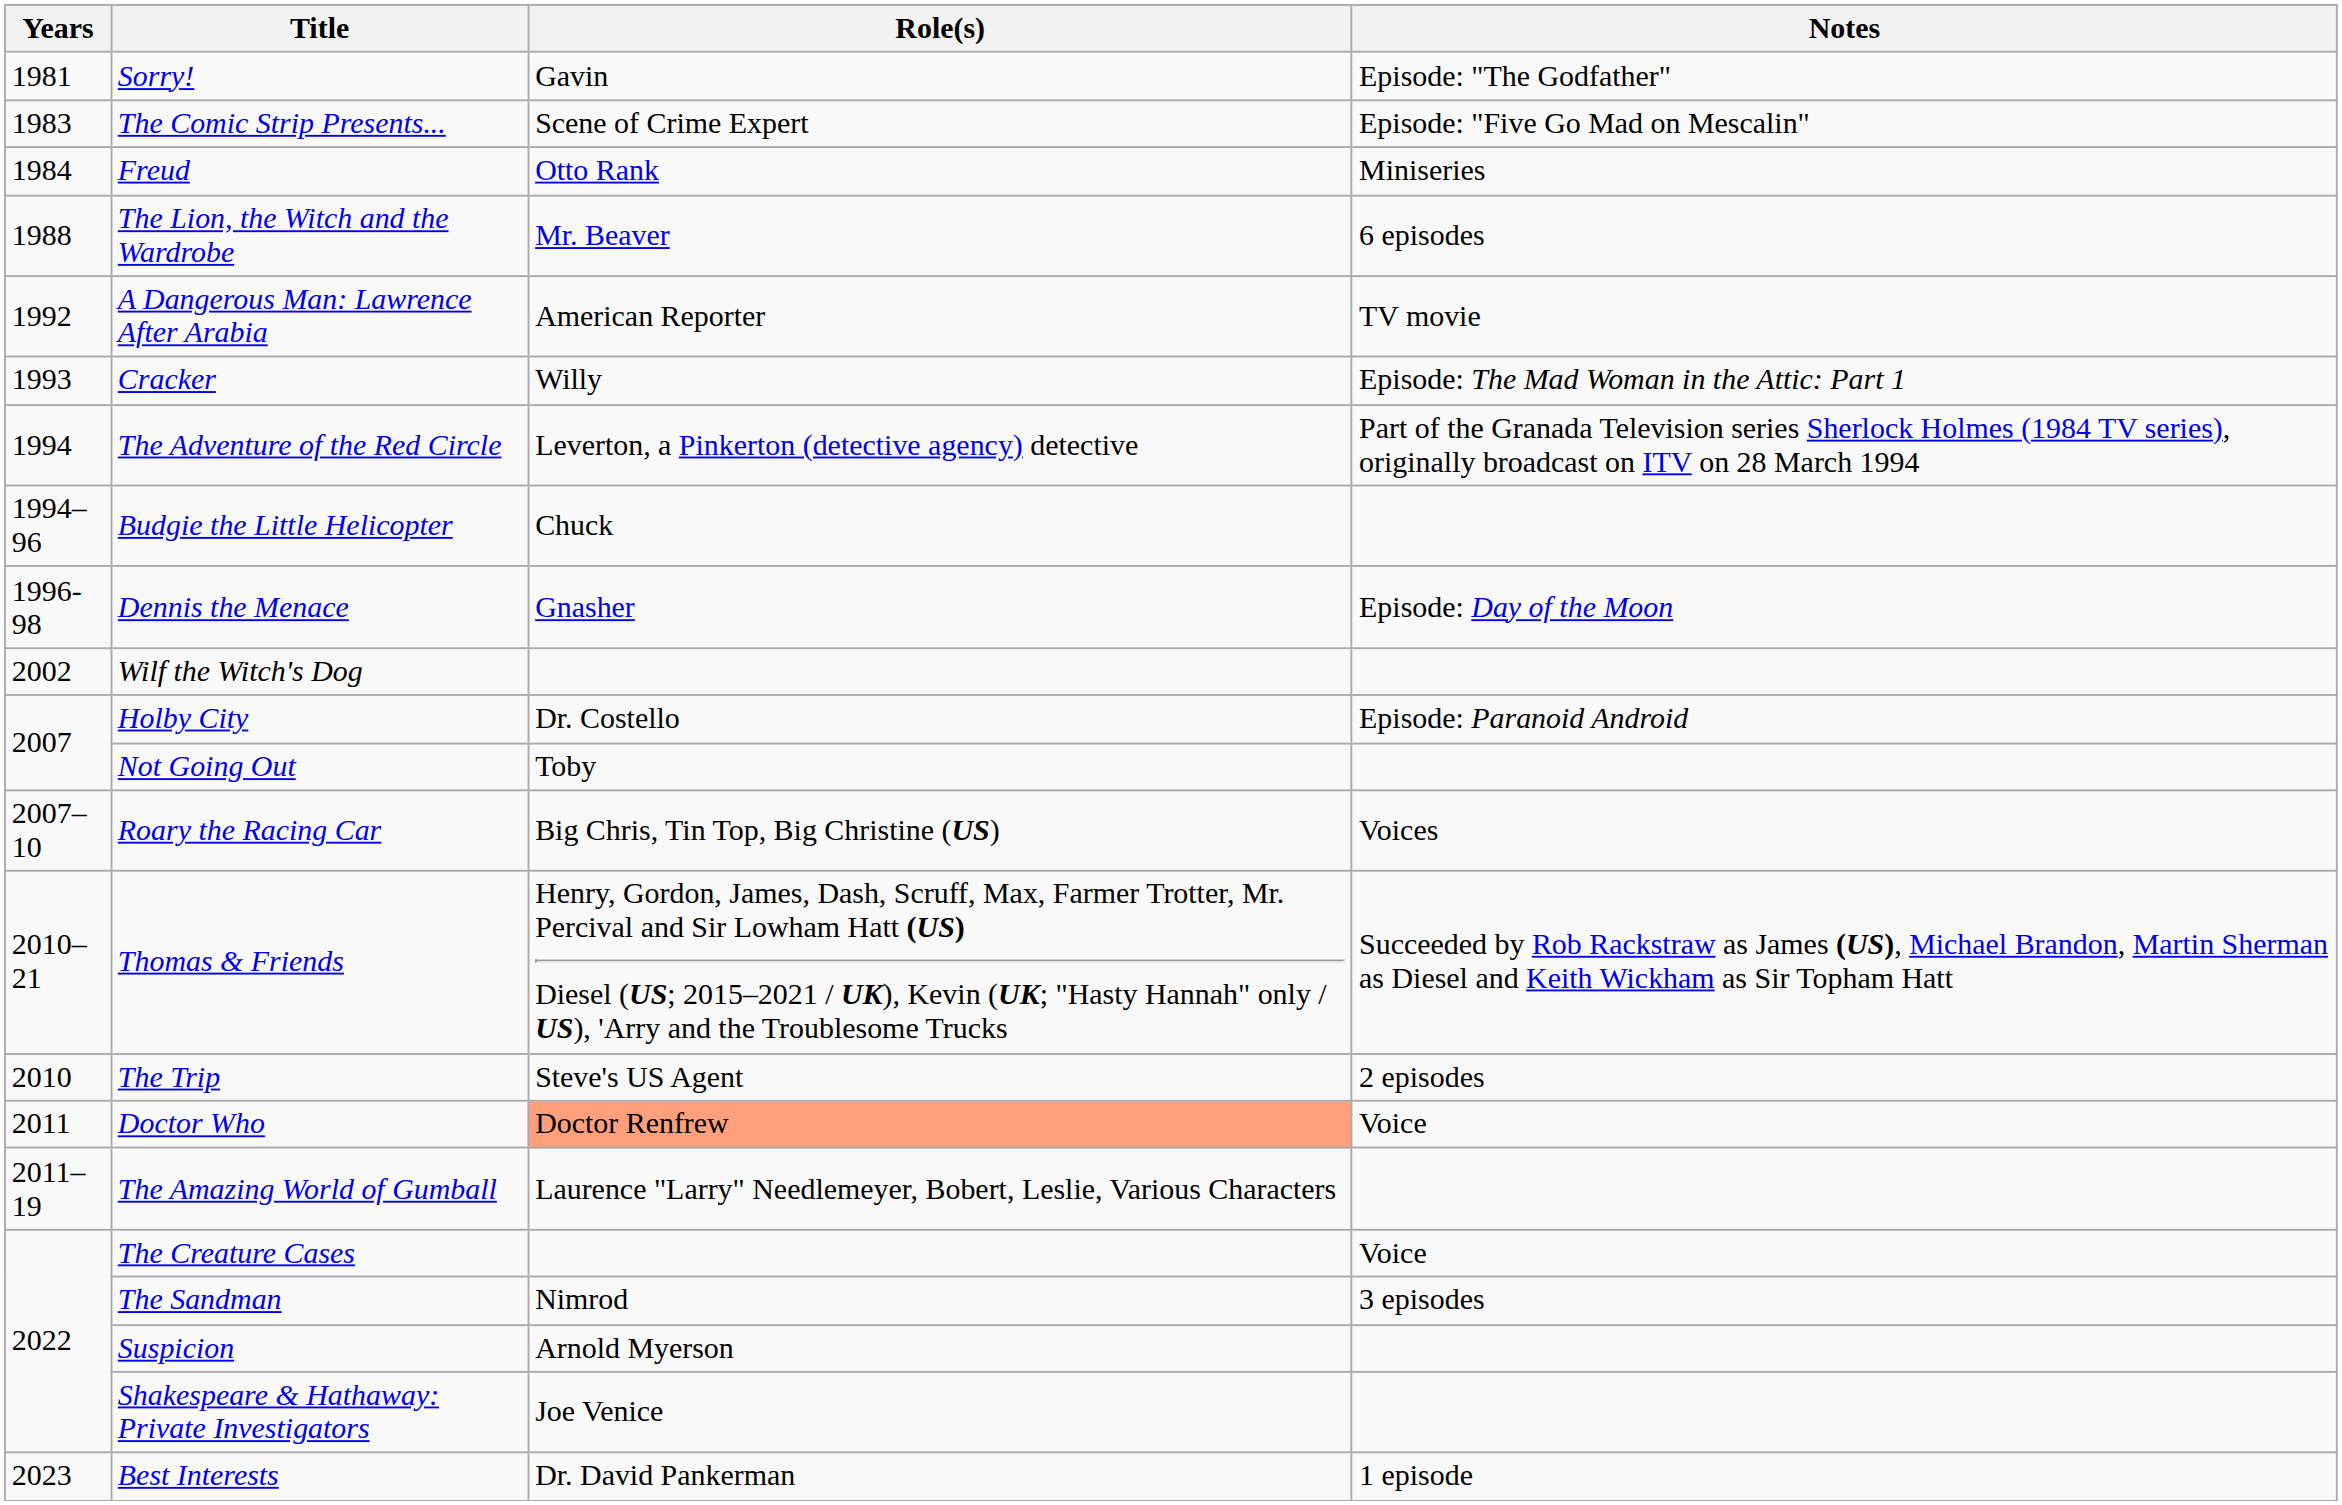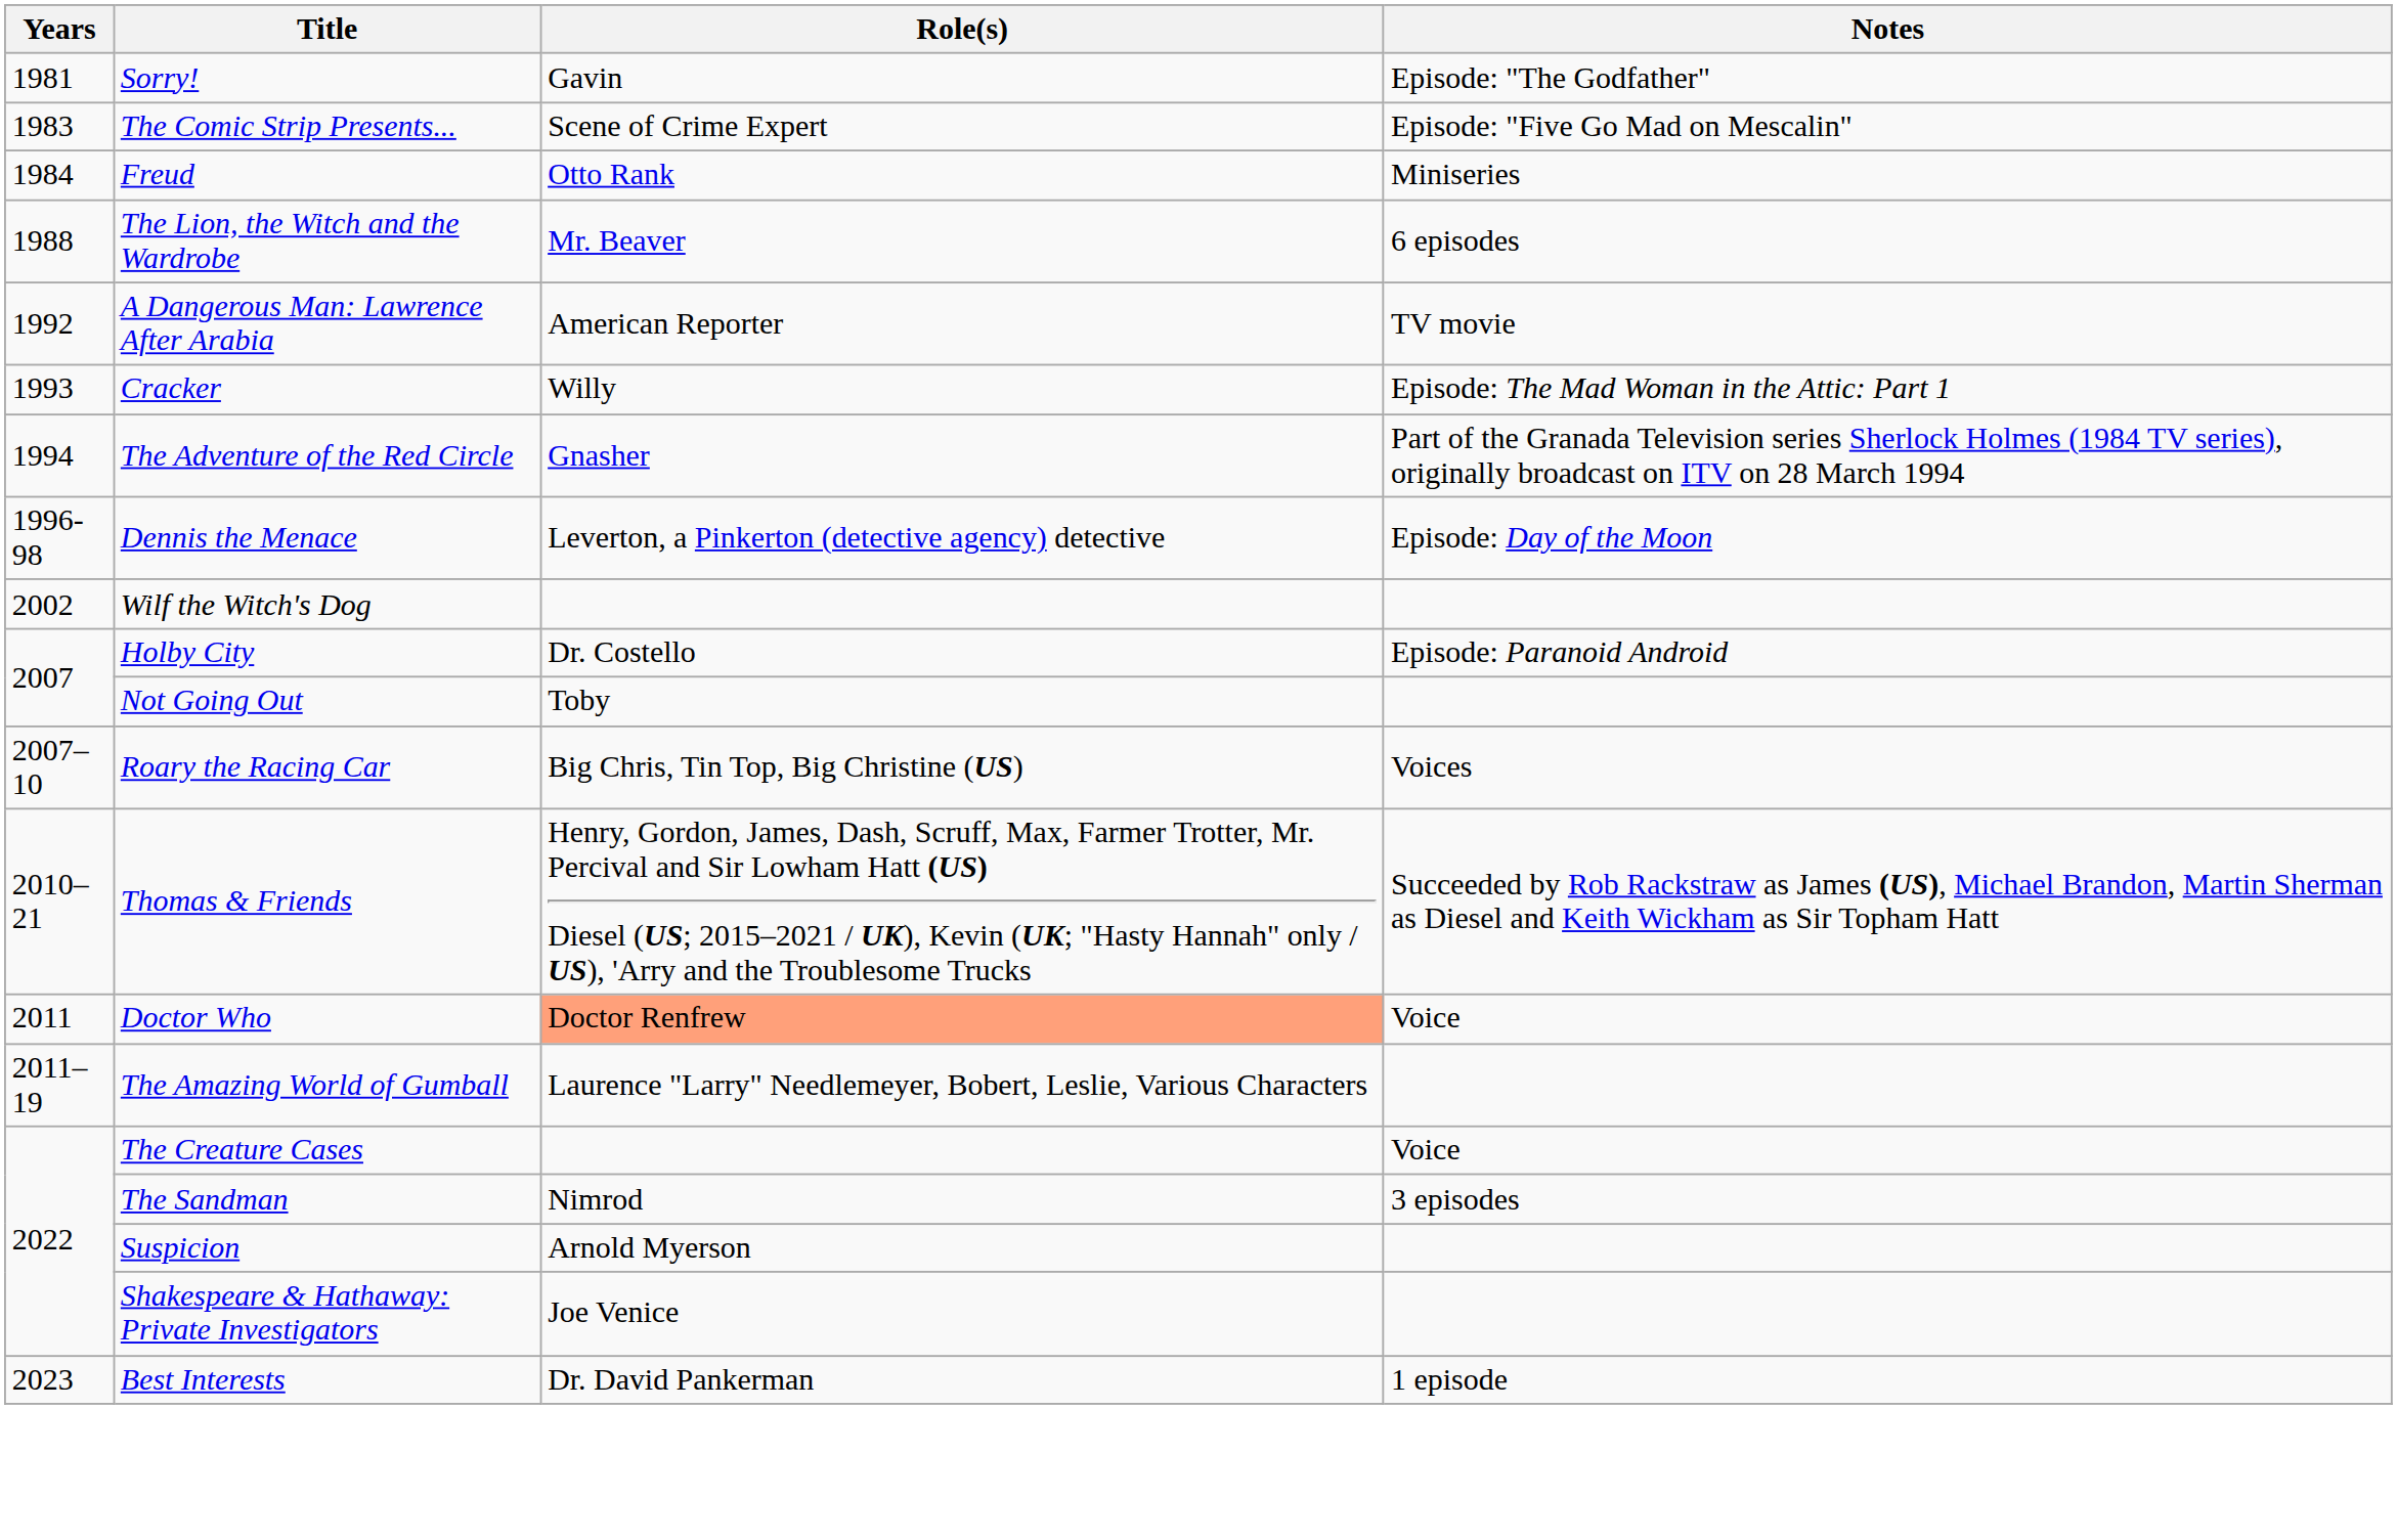The Adventure of the Red Circle | Role(s): Leverton, a Pinkerton (detective agency) detective -> Gnasher
- row: 1994–96 | Budgie the Little Helicopter | Chuck
Dennis the Menace | Role(s): Gnasher -> Leverton, a Pinkerton (detective agency) detective
- row: 2010 | The Trip | Steve's US Agent | 2 episodes
